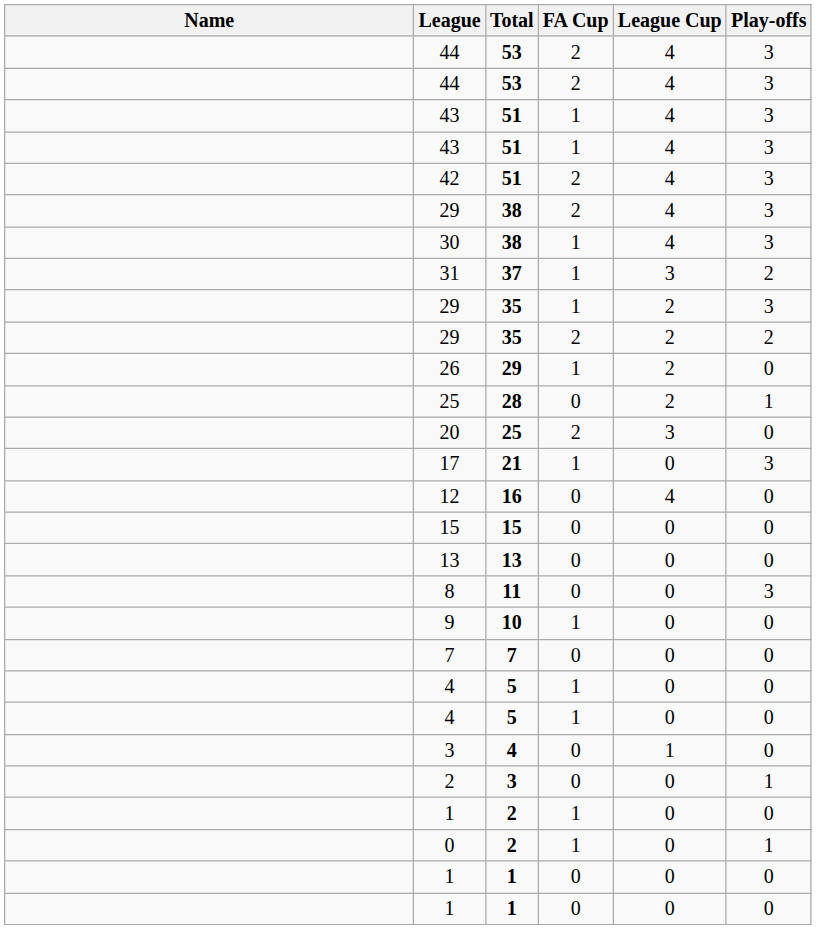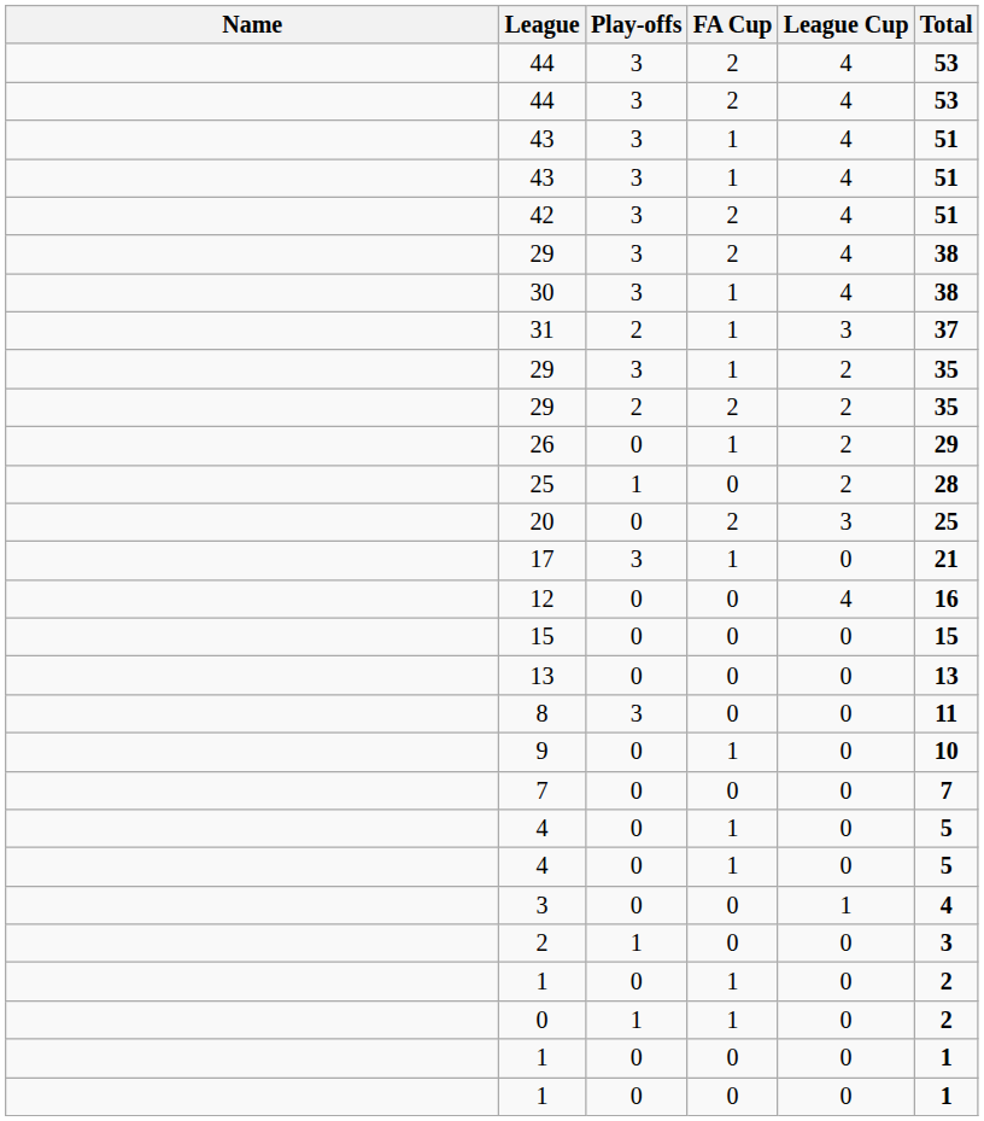columns swapped: Play-offs <-> Total
